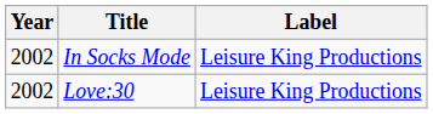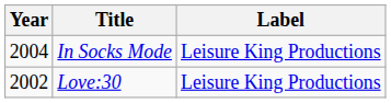In Socks Mode | Year: 2002 -> 2004
